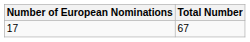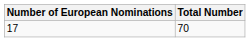17 | Total Number: 67 -> 70
